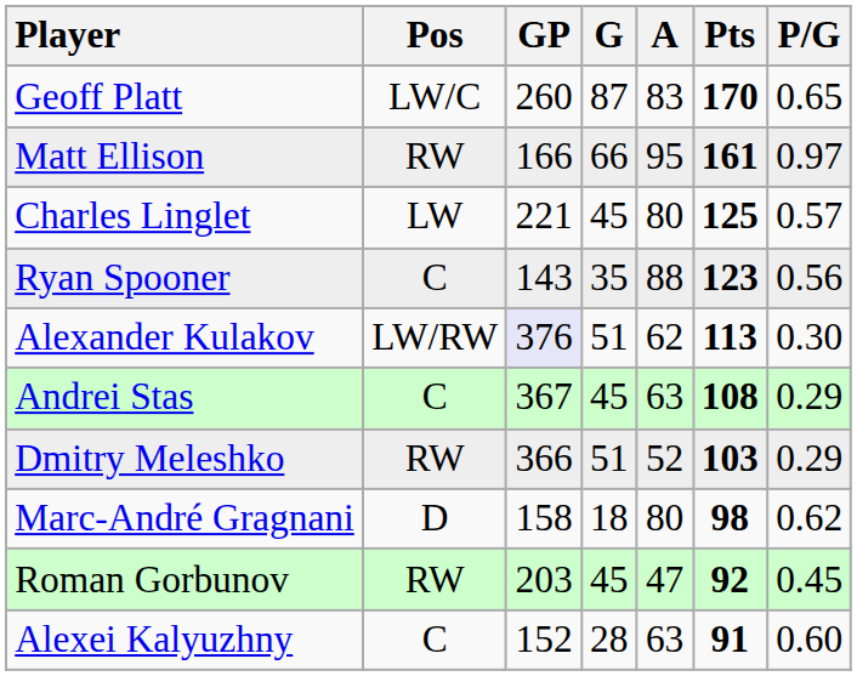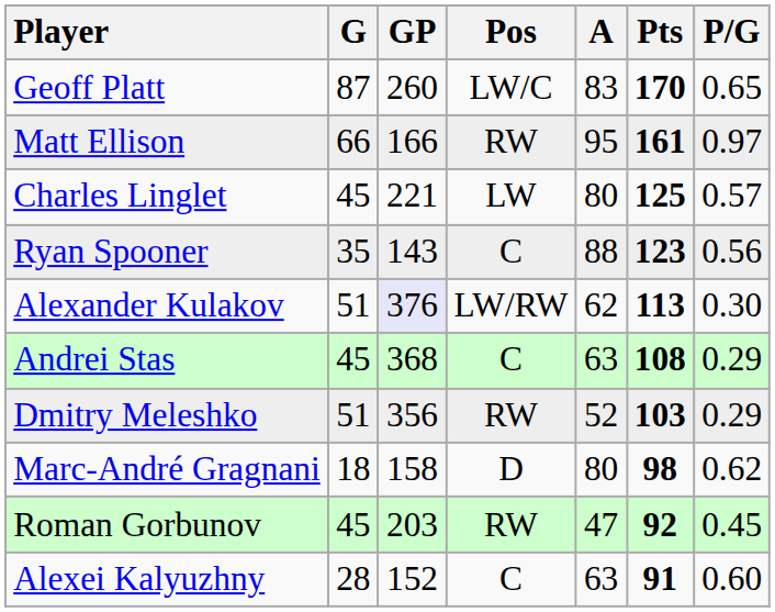columns swapped: Pos <-> G
Andrei Stas | GP: 367 -> 368
Dmitry Meleshko | GP: 366 -> 356
